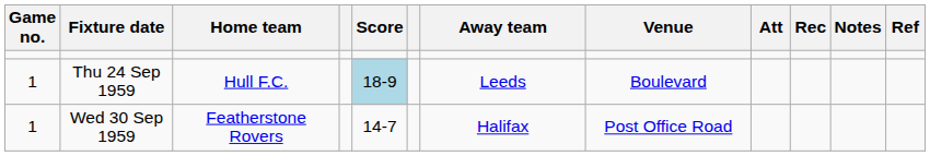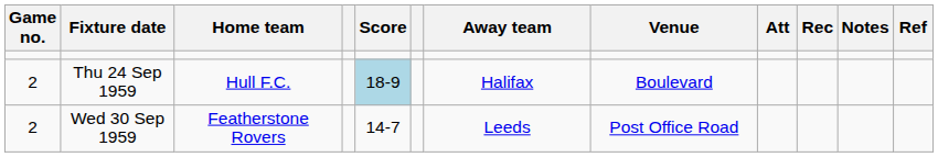Thu 24 Sep 1959 | Game no.: 1 -> 2
Thu 24 Sep 1959 | Away team: Leeds -> Halifax
Wed 30 Sep 1959 | Game no.: 1 -> 2
Wed 30 Sep 1959 | Away team: Halifax -> Leeds
